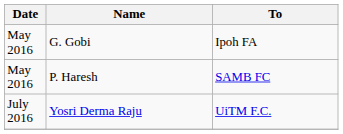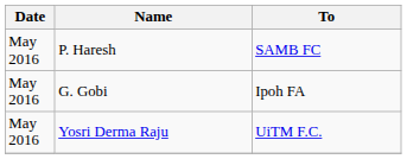rows swapped: G. Gobi <-> P. Haresh
Yosri Derma Raju | Date: July 2016 -> May 2016
